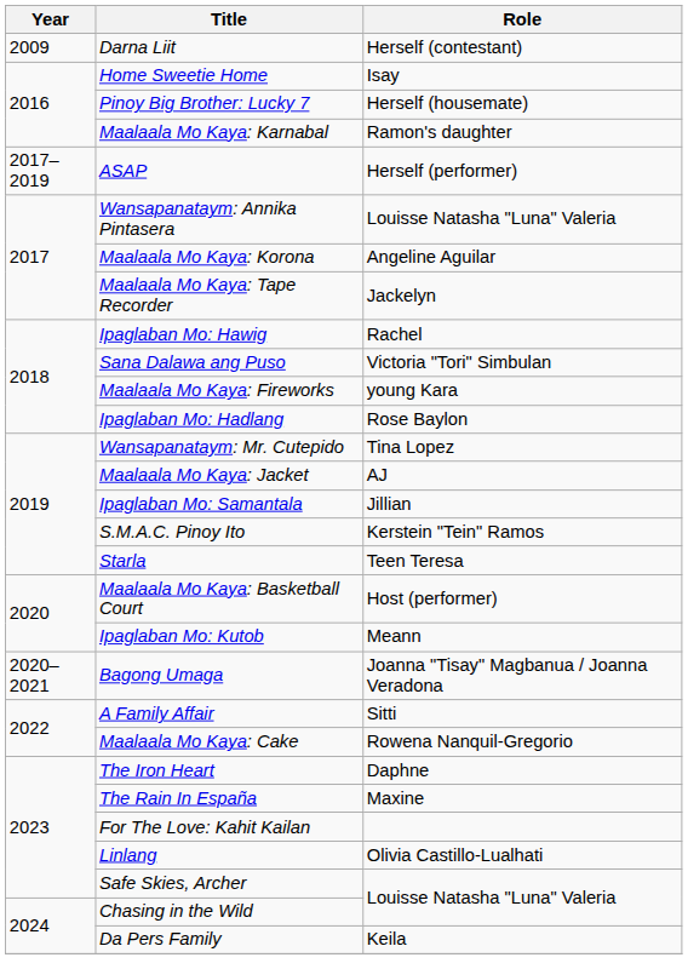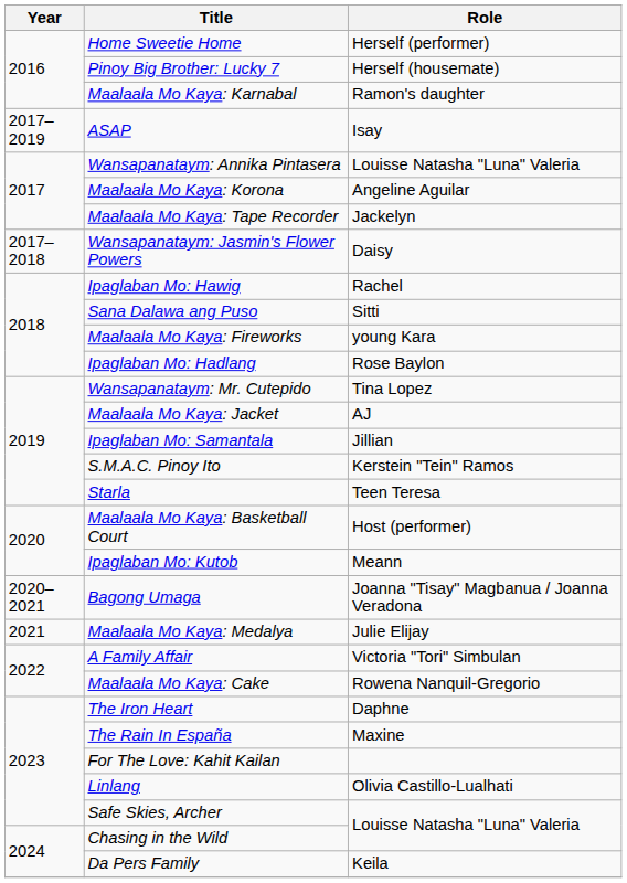- row: 2009 | Darna Liit | Herself (contestant)
Home Sweetie Home | Role: Isay -> Herself (performer)
ASAP | Role: Herself (performer) -> Isay
+ row: 2017–2018 | Wansapanataym: Jasmin's Flower Powers | Daisy
Sana Dalawa ang Puso | Role: Victoria "Tori" Simbulan -> Sitti
+ row: 2021 | Maalaala Mo Kaya: Medalya | Julie Elijay
A Family Affair | Role: Sitti -> Victoria "Tori" Simbulan
